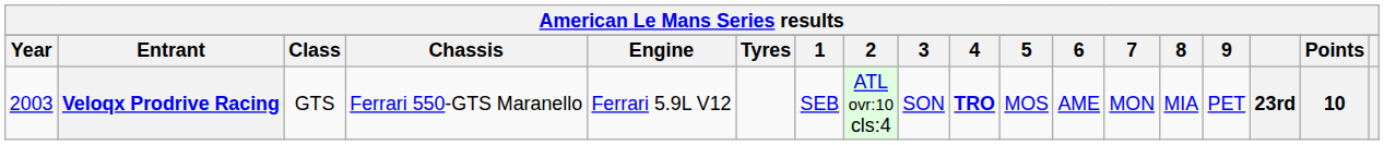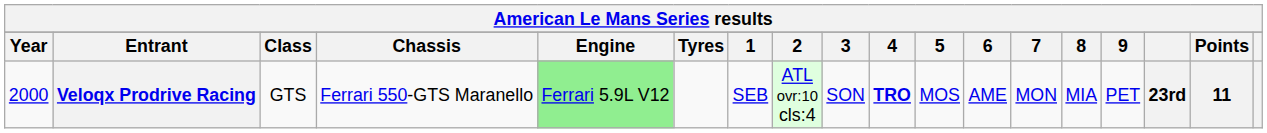Veloqx Prodrive Racing | Year: 2003 -> 2000
Veloqx Prodrive Racing | Engine: no background -> lightgreen background
Veloqx Prodrive Racing | Points: 10 -> 11
